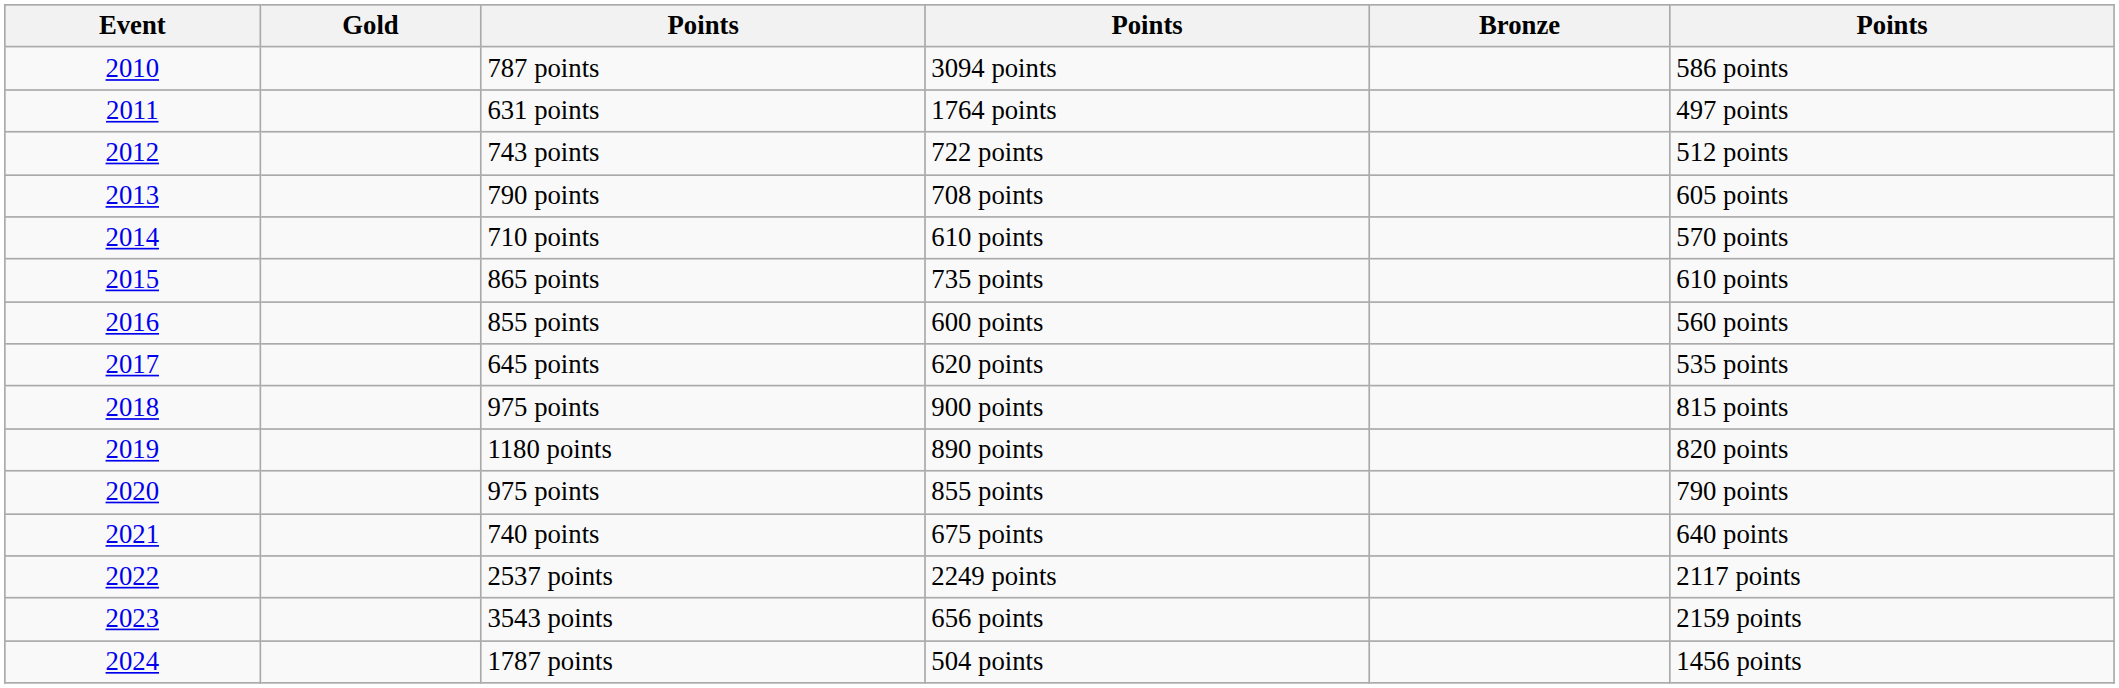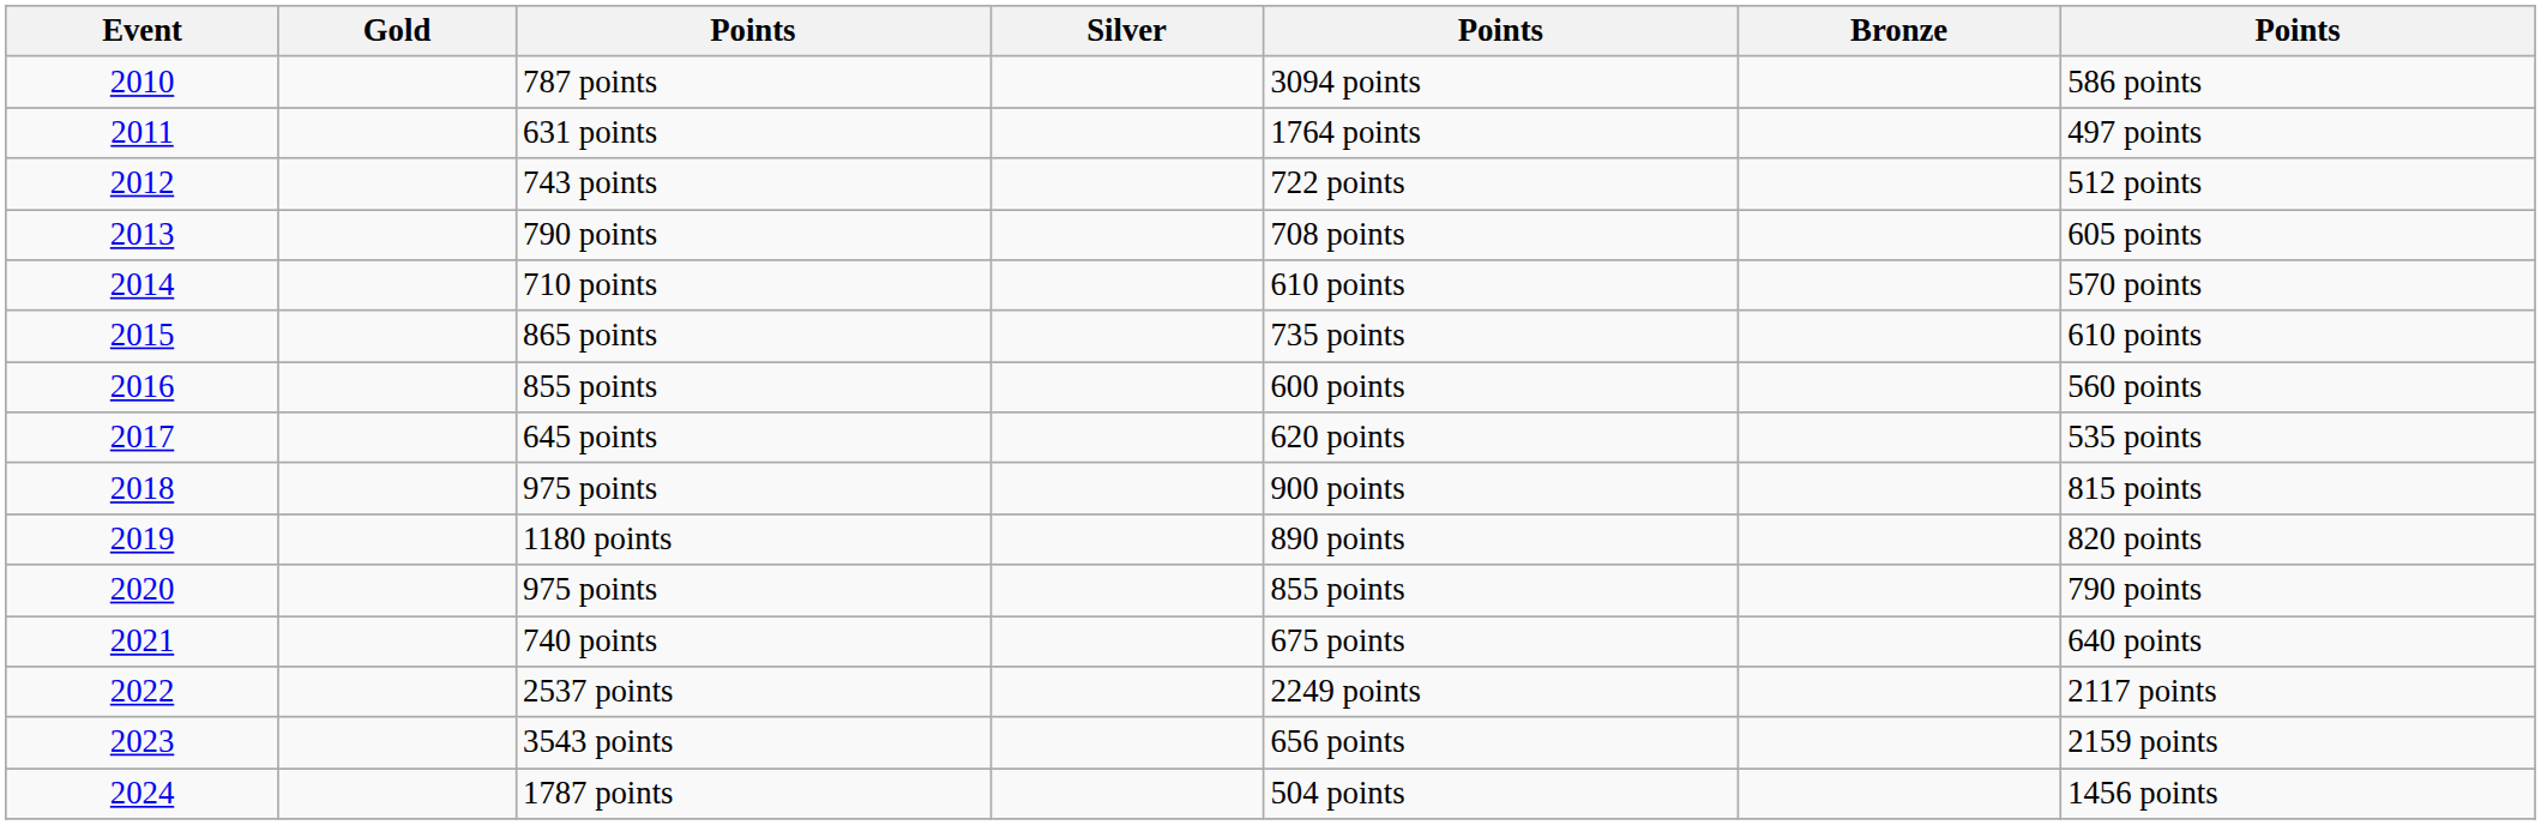+ column: Silver
